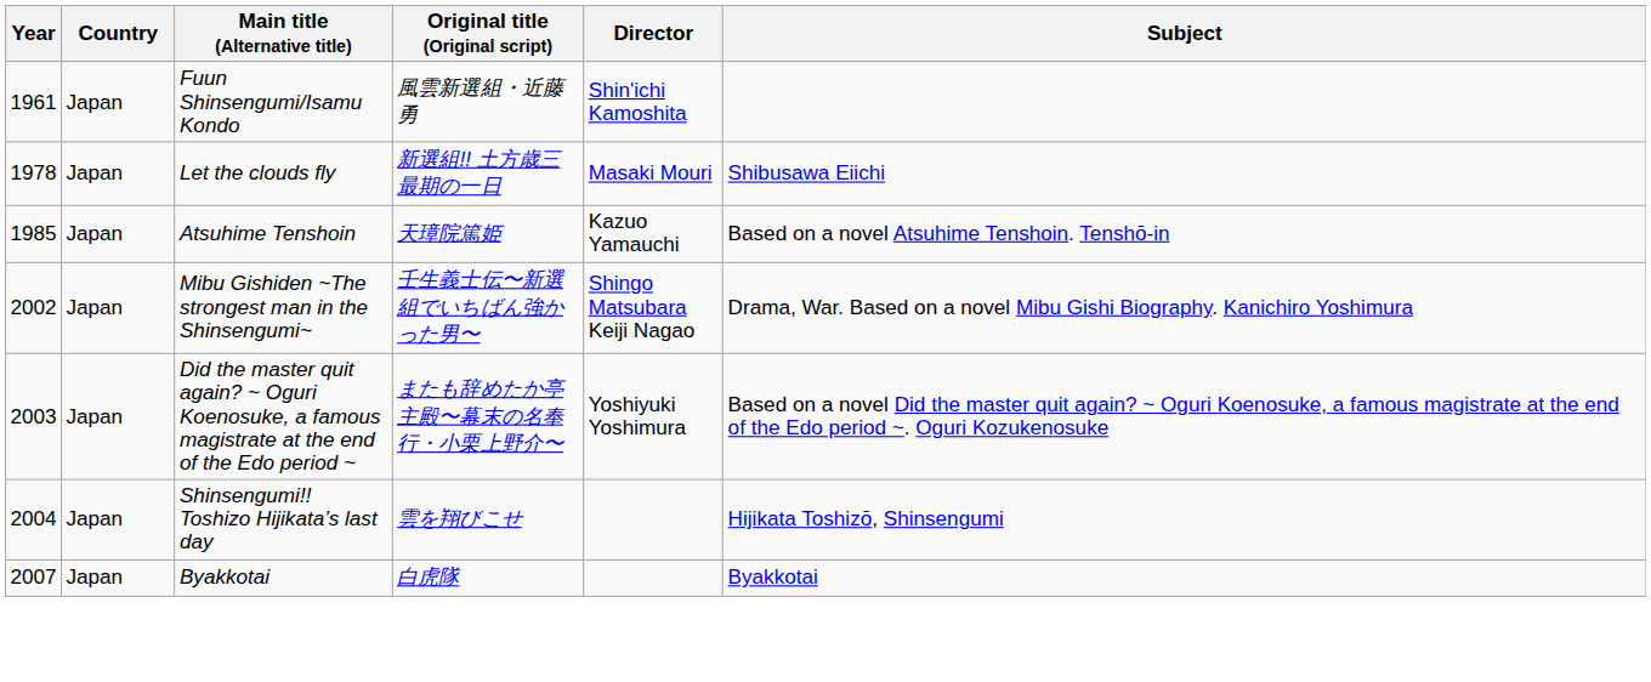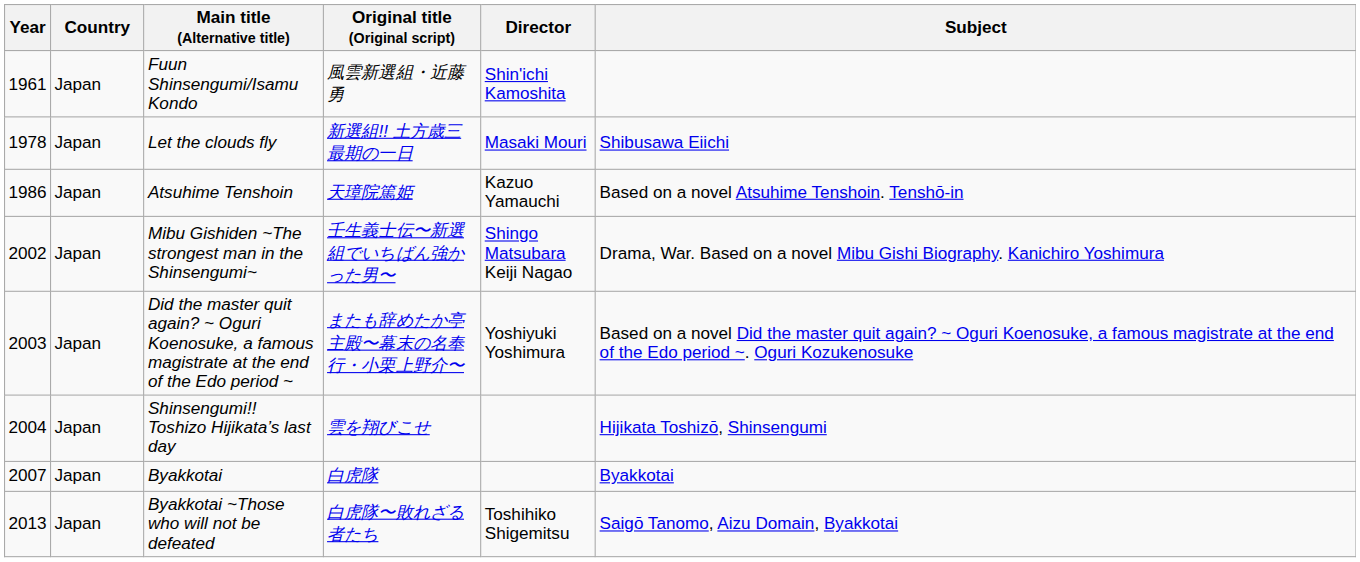Atsuhime Tenshoin | Year: 1985 -> 1986
+ row: 2013 | Japan | Byakkotai ~Those who will not be defeated | 白虎隊〜敗れざる者たち | Toshihiko Shigemitsu | Saigō Tanomo, Aizu Domain, Byakkotai
